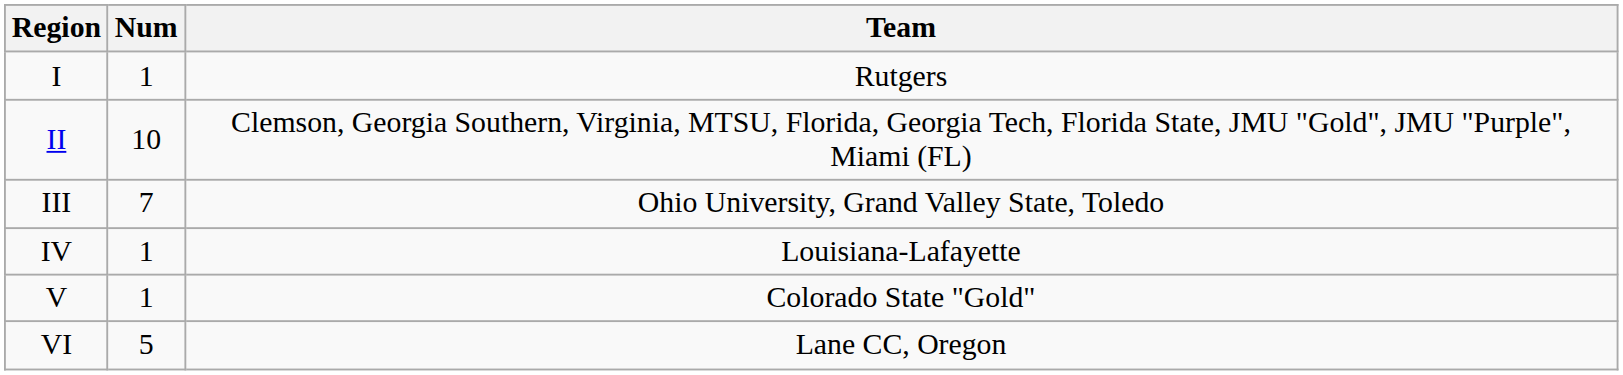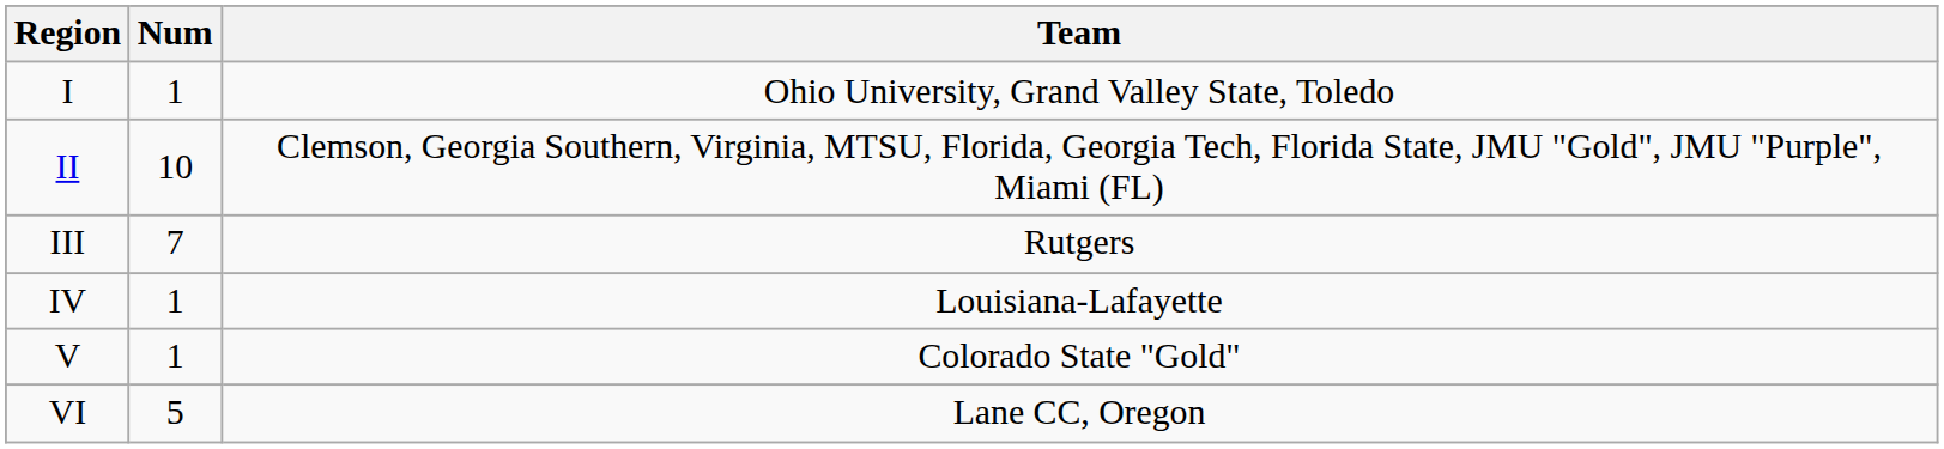I | Team: Rutgers -> Ohio University, Grand Valley State, Toledo
III | Team: Ohio University, Grand Valley State, Toledo -> Rutgers
